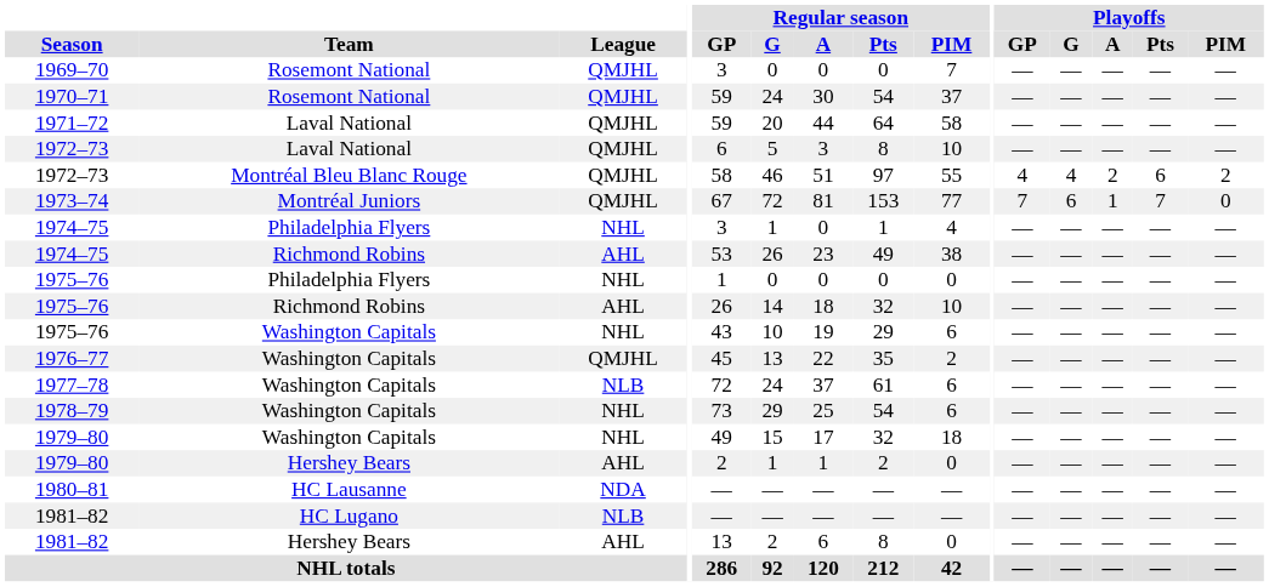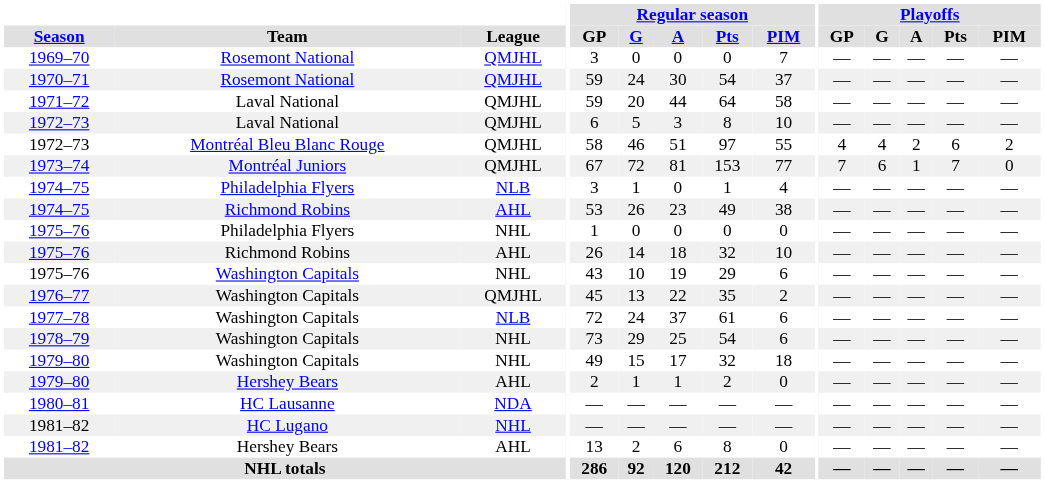1974–75 / Philadelphia Flyers | League: NHL -> NLB
1981–82 / HC Lugano | League: NLB -> NHL
